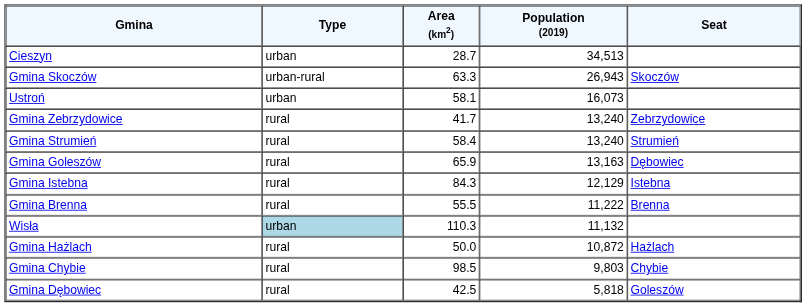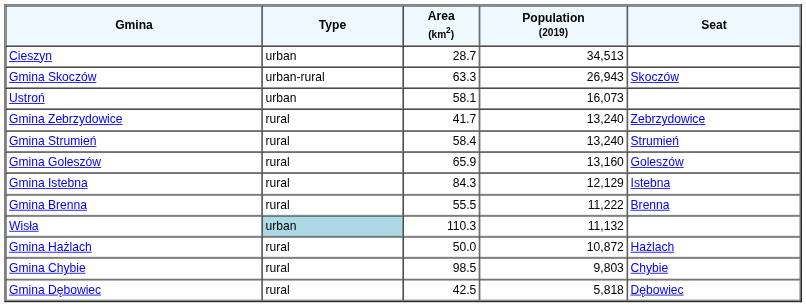Gmina Goleszów | Population (2019): 13,163 -> 13,160
Gmina Goleszów | Seat: Dębowiec -> Goleszów
Gmina Dębowiec | Seat: Goleszów -> Dębowiec
